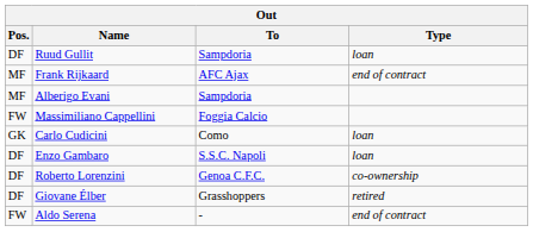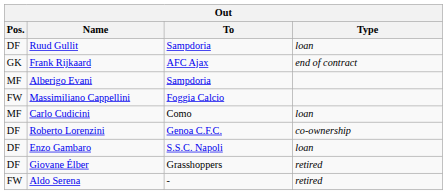Frank Rijkaard | Pos.: MF -> GK
Carlo Cudicini | Pos.: GK -> MF
rows swapped: Enzo Gambaro <-> Roberto Lorenzini
Aldo Serena | Type: end of contract -> retired
